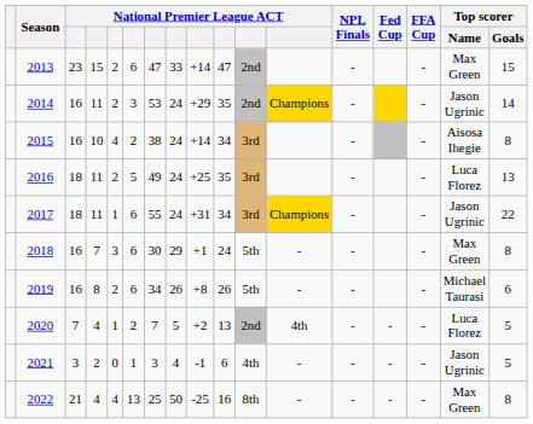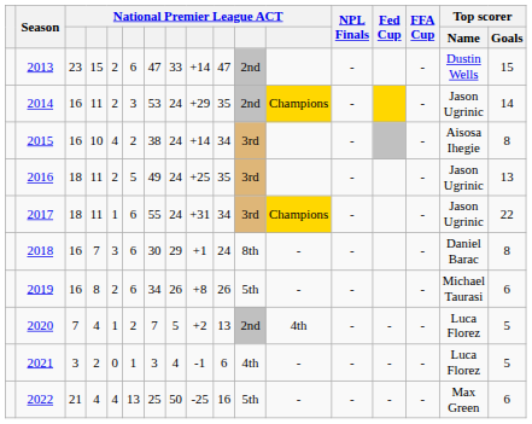2013 | Top scorer / Name: Max Green -> Dustin Wells
2016 | Top scorer / Name: Luca Florez -> Jason Ugrinic
2018 | column 11: 5th -> 8th
2018 | Top scorer / Name: Max Green -> Daniel Barac
2021 | Top scorer / Name: Jason Ugrinic -> Luca Florez
2022 | column 11: 8th -> 5th
2022 | Top scorer / Goals: 8 -> 6
